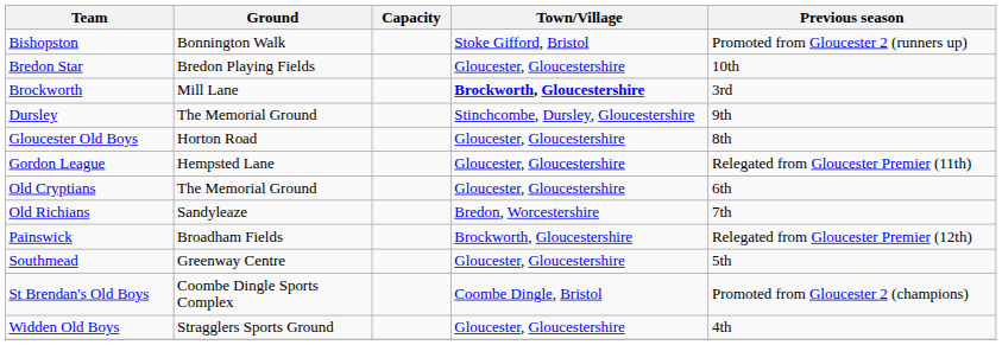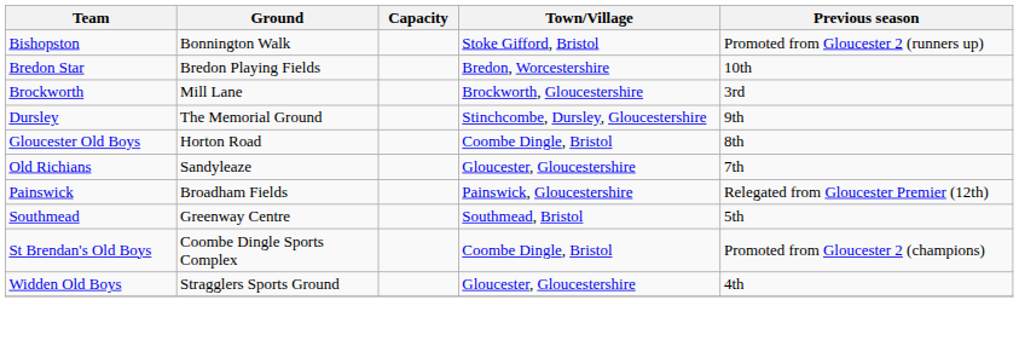Bredon Star | Town/Village: Gloucester, Gloucestershire -> Bredon, Worcestershire
Brockworth | Town/Village: bold -> normal
Gloucester Old Boys | Town/Village: Gloucester, Gloucestershire -> Coombe Dingle, Bristol
- row: Gordon League | Hempsted Lane | Gloucester, Gloucestershire | Relegated from Gloucester Premier (11th)
- row: Old Cryptians | The Memorial Ground | Gloucester, Gloucestershire | 6th
Old Richians | Town/Village: Bredon, Worcestershire -> Gloucester, Gloucestershire
Painswick | Town/Village: Brockworth, Gloucestershire -> Painswick, Gloucestershire
Southmead | Town/Village: Gloucester, Gloucestershire -> Southmead, Bristol
